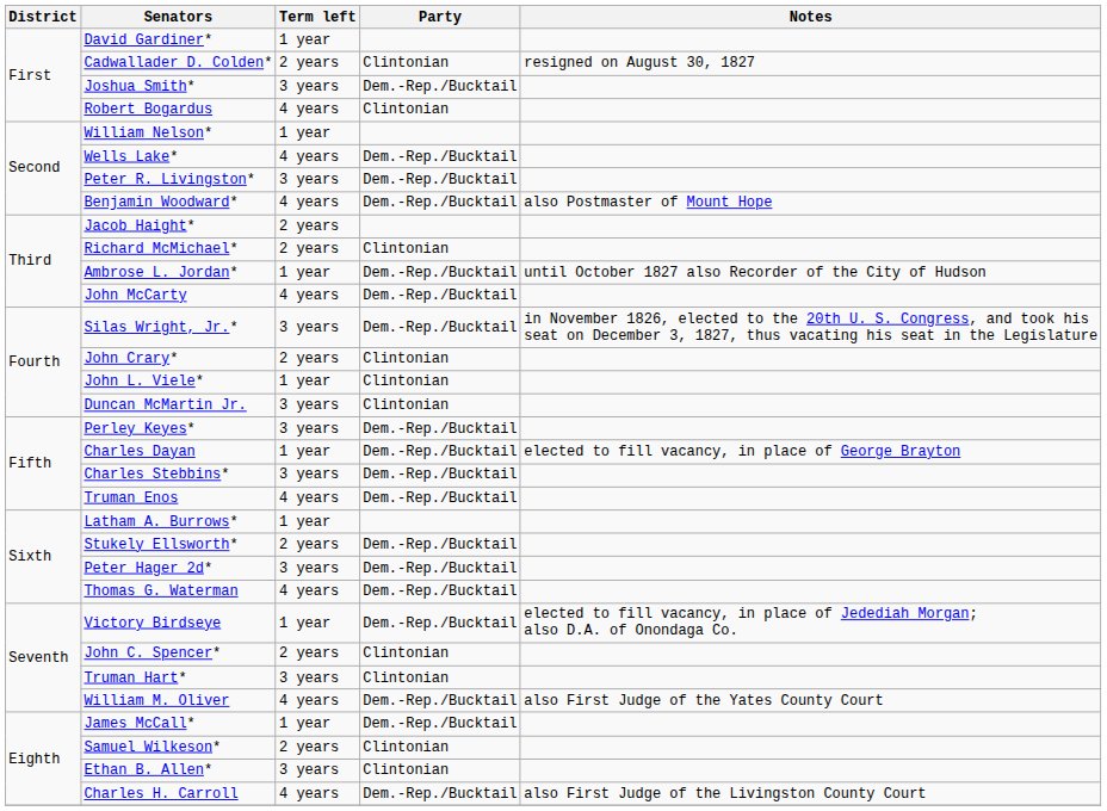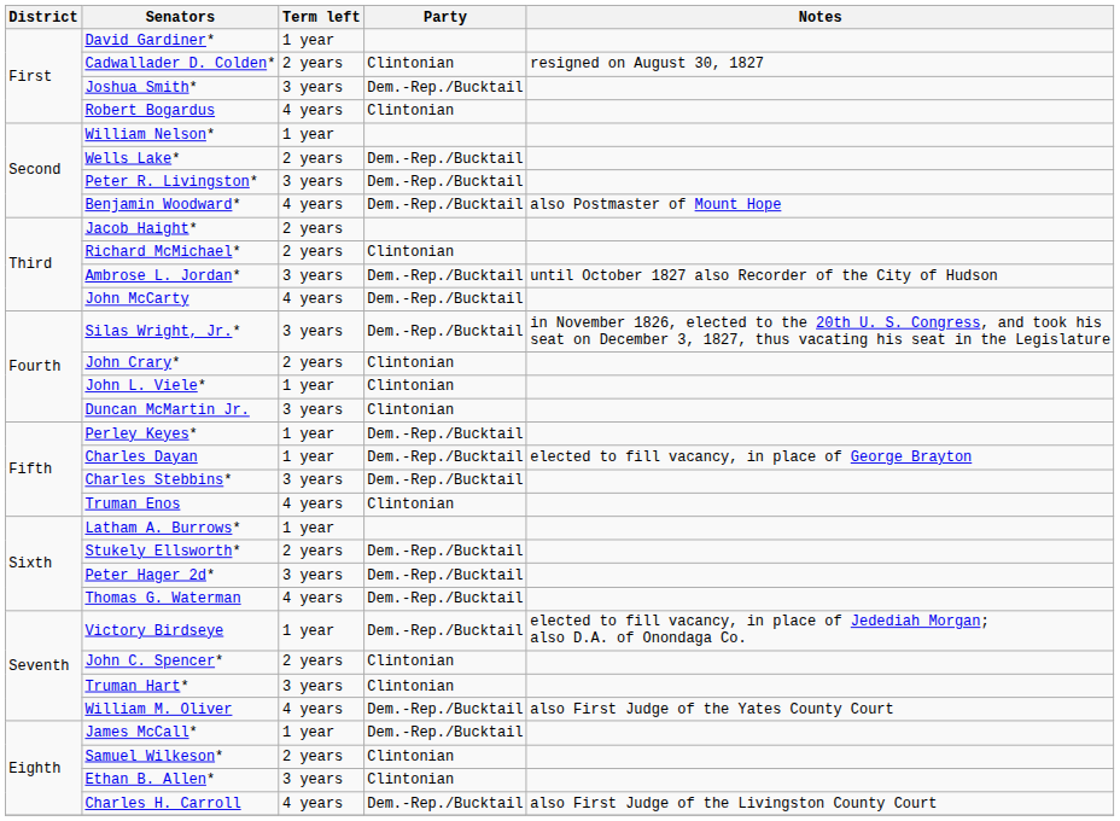Wells Lake* | Term left: 4 years -> 2 years
Ambrose L. Jordan* | Term left: 1 year -> 3 years
Perley Keyes* | Term left: 3 years -> 1 year
Truman Enos | Party: Dem.-Rep./Bucktail -> Clintonian
